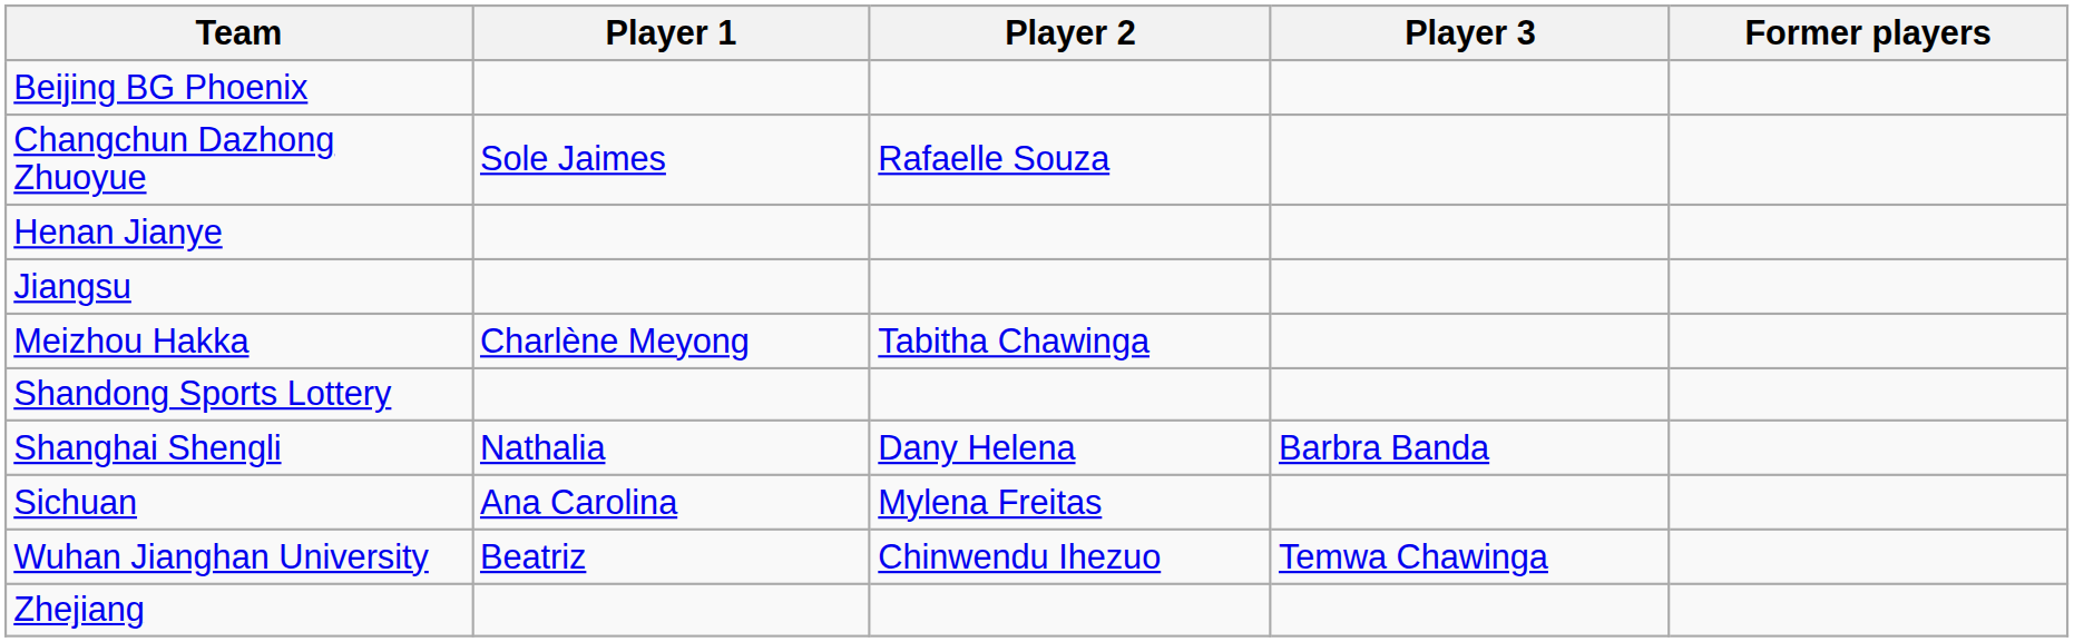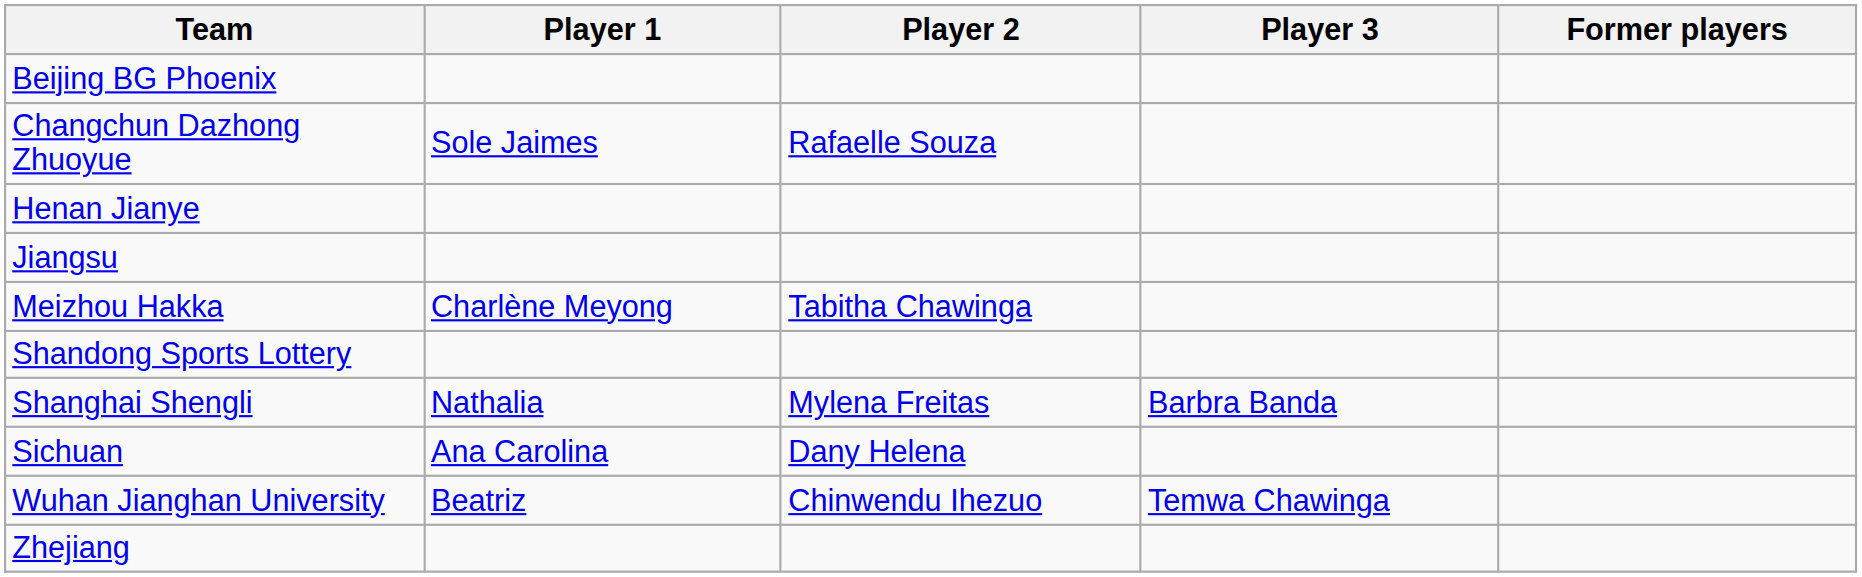Shanghai Shengli | Player 2: Dany Helena -> Mylena Freitas
Sichuan | Player 2: Mylena Freitas -> Dany Helena
